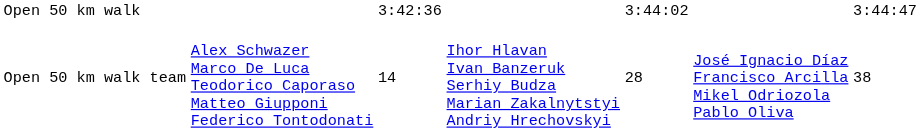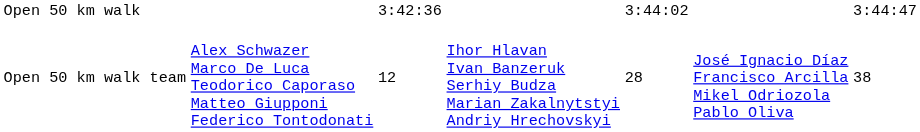Open 50 km walk team | column 3: 14 -> 12
